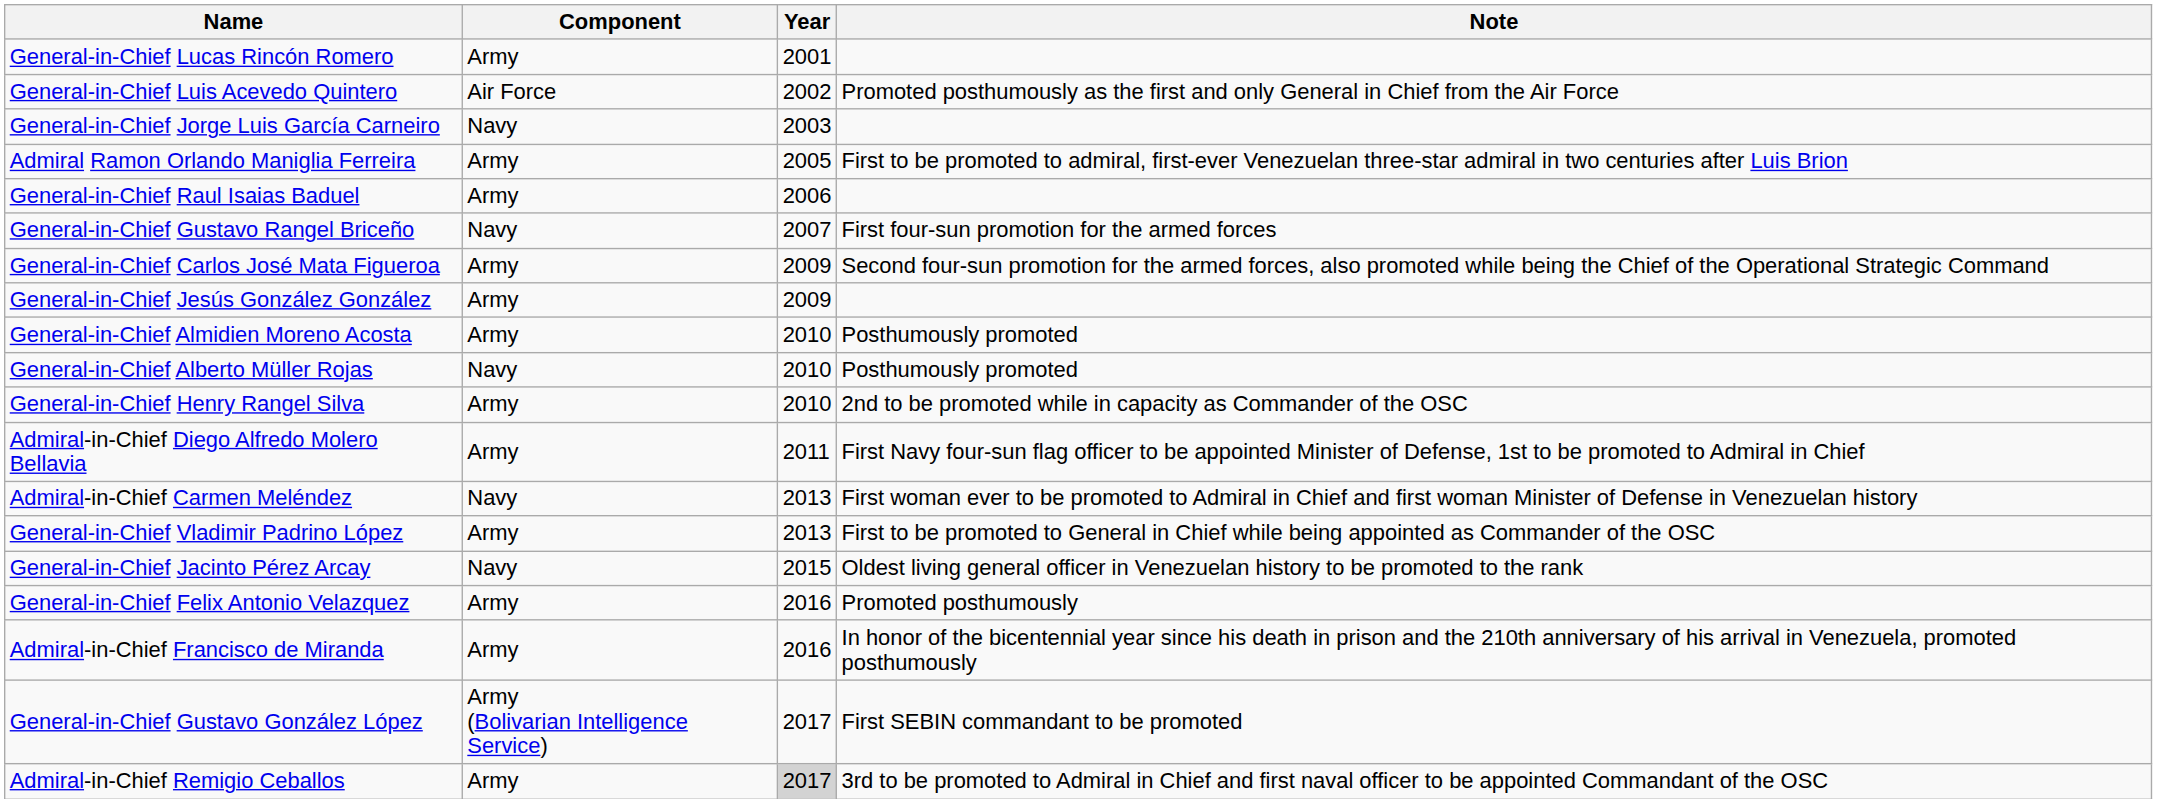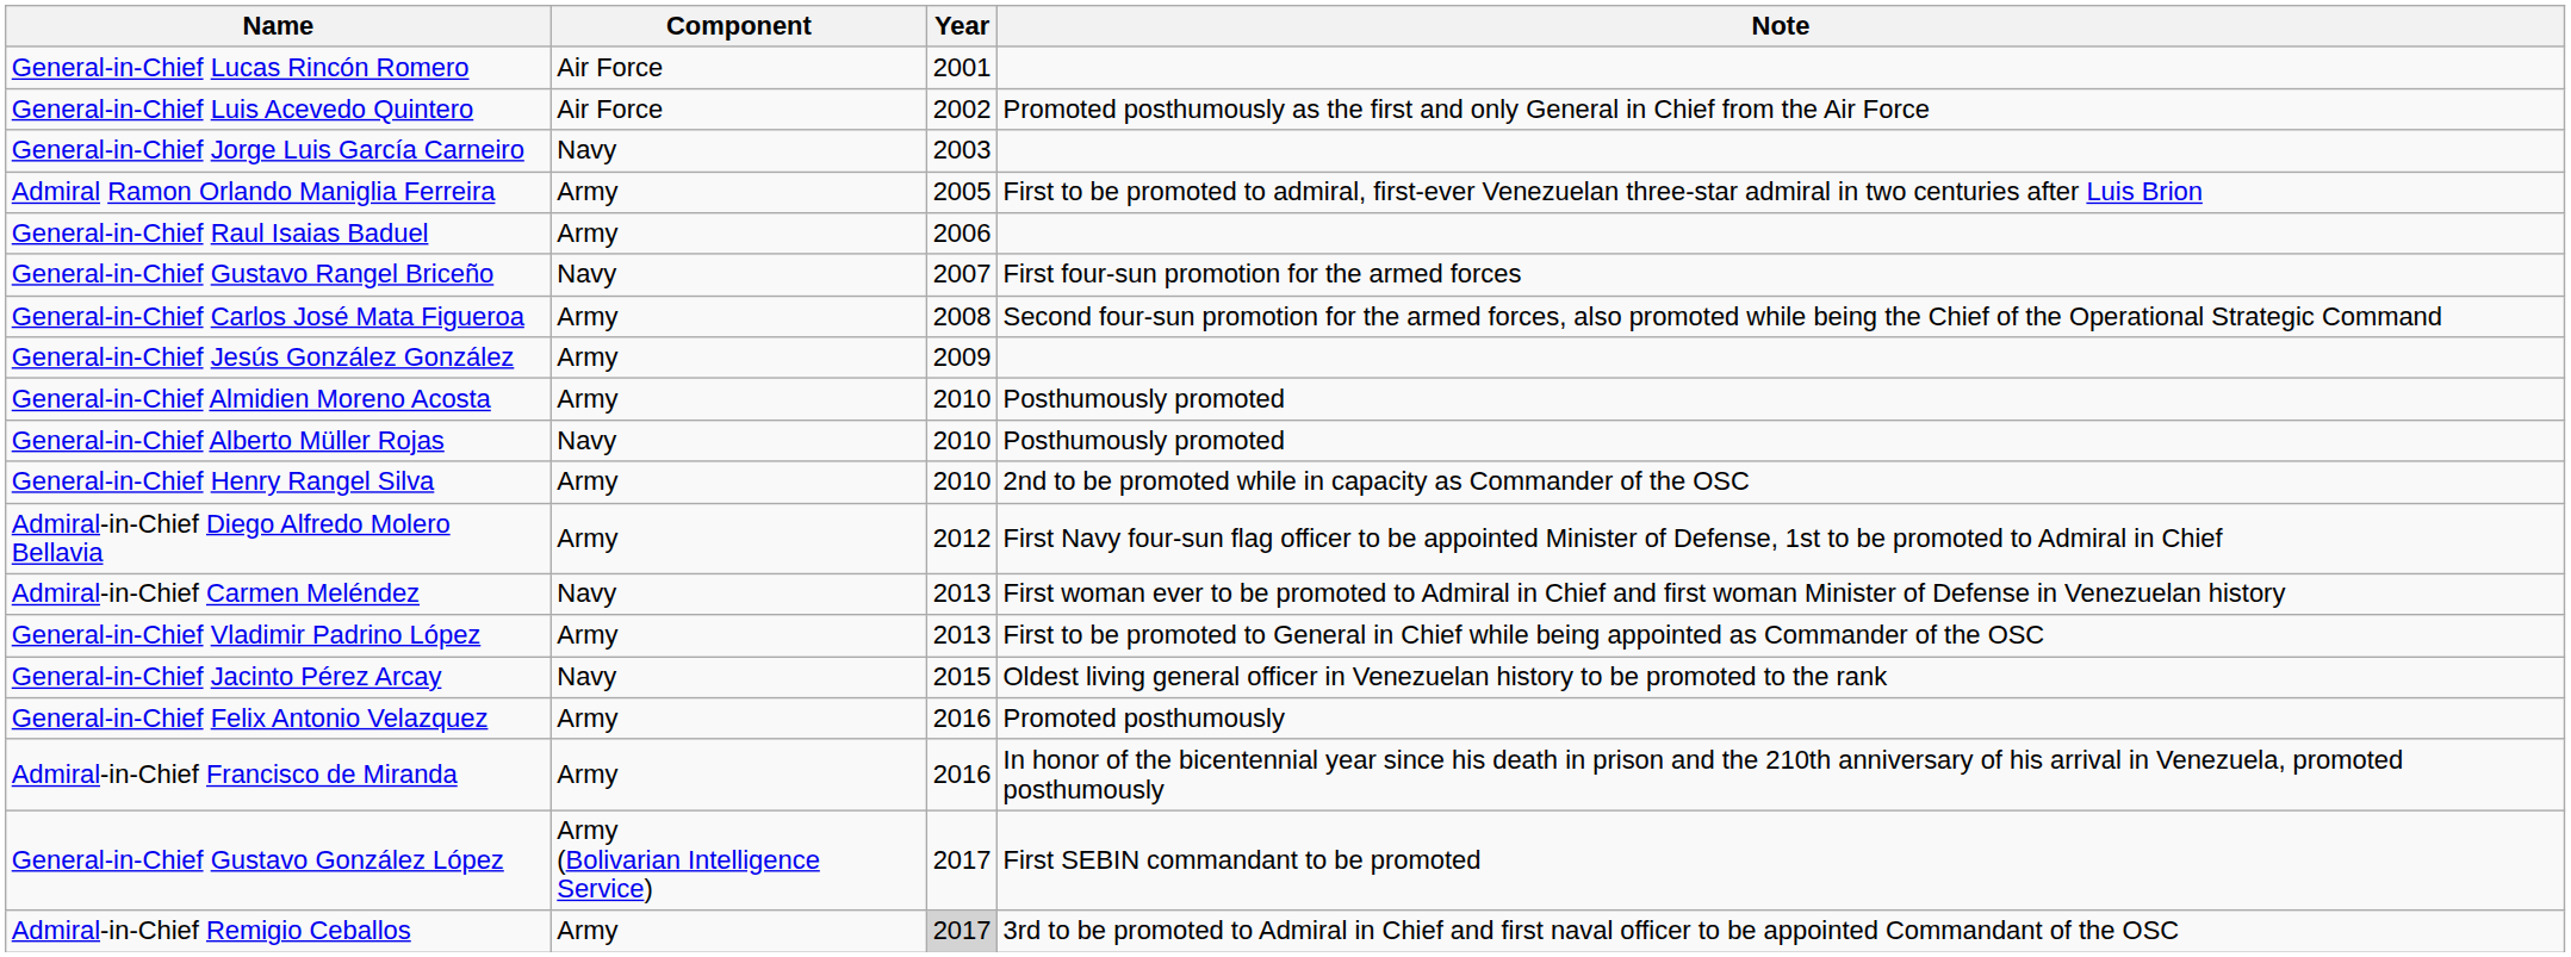General-in-Chief Lucas Rincón Romero | Component: Army -> Air Force
General-in-Chief Carlos José Mata Figueroa | Year: 2009 -> 2008
Admiral-in-Chief Diego Alfredo Molero Bellavia | Year: 2011 -> 2012
